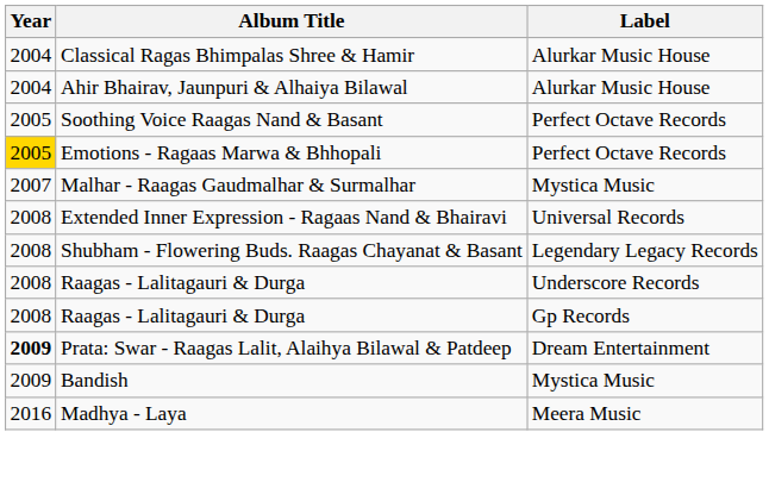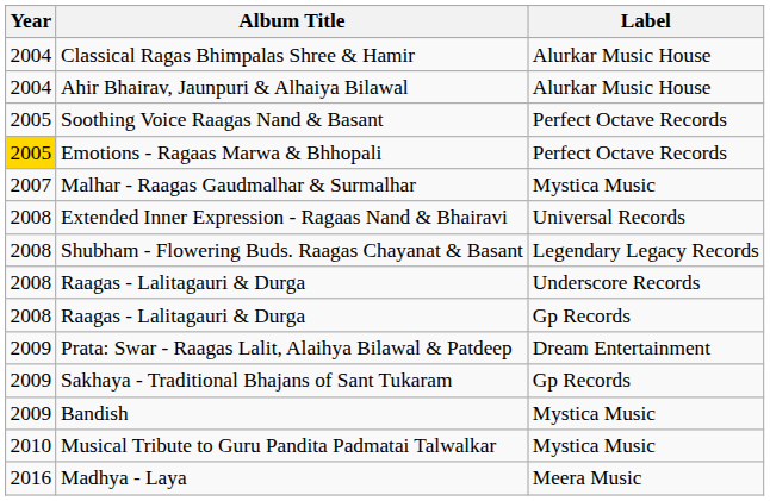Prata: Swar - Raagas Lalit, Alaihya Bilawal & Patdeep | Year: bold -> normal
+ row: 2009 | Sakhaya - Traditional Bhajans of Sant Tukaram | Gp Records
+ row: 2010 | Musical Tribute to Guru Pandita Padmatai Talwalkar | Mystica Music
